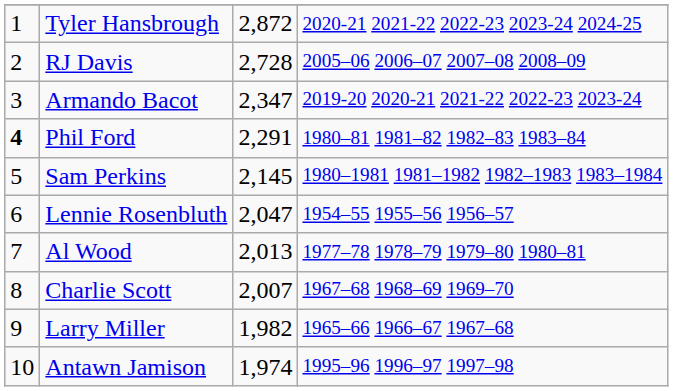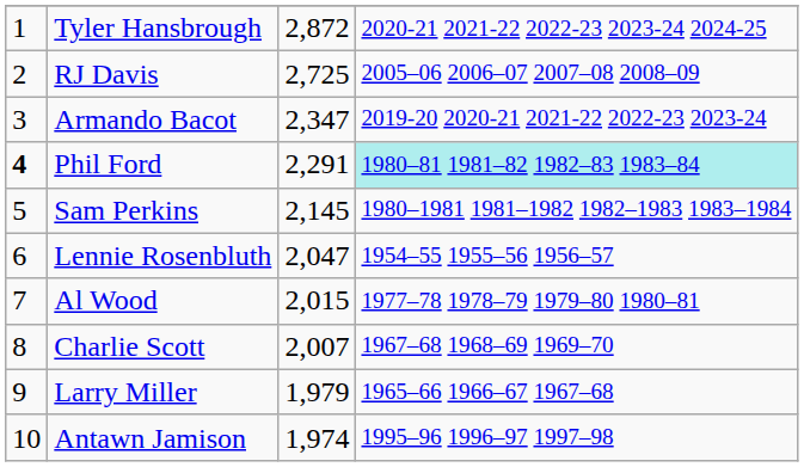RJ Davis | column 3: 2,728 -> 2,725
Phil Ford | column 4: no background -> paleturquoise background
Al Wood | column 3: 2,013 -> 2,015
Larry Miller | column 3: 1,982 -> 1,979
